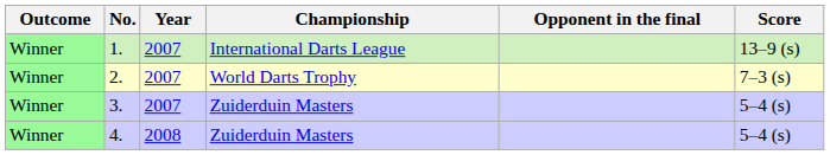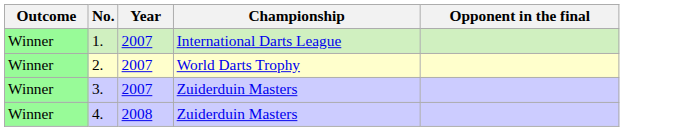- column: Score | 13–9 (s) | 7–3 (s) | 5–4 (s) | 5–4 (s)
